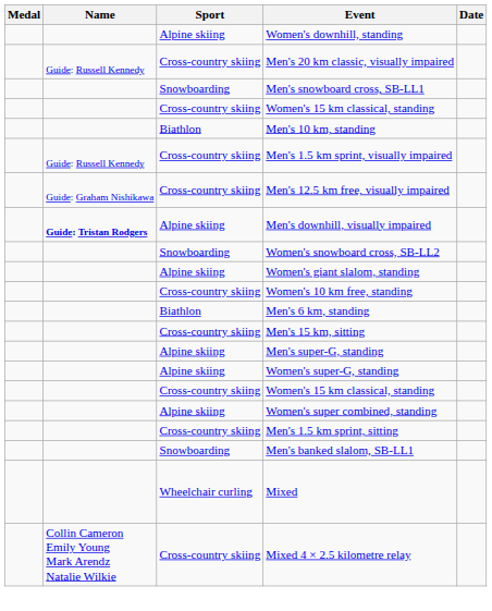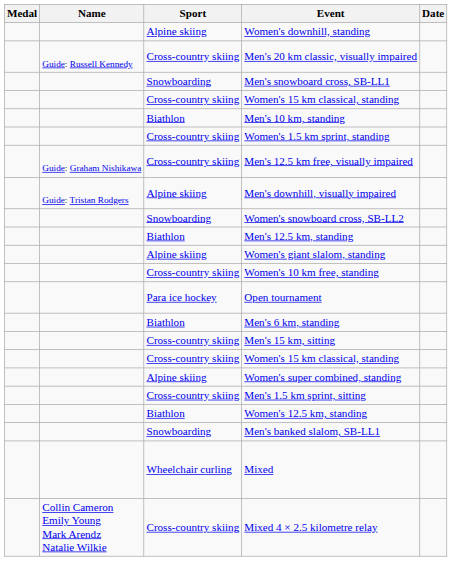- row: Guide: Russell Kennedy | Cross-country skiing | Men's 1.5 km sprint, visually impaired
+ row: Cross-country skiing | Women's 1.5 km sprint, standing
Men's downhill, visually impaired | Name: bold -> normal
+ row: Biathlon | Men's 12.5 km, standing
+ row: Para ice hockey | Open tournament
- row: Alpine skiing | Men's super-G, standing
- row: Alpine skiing | Women's super-G, standing
+ row: Biathlon | Women's 12.5 km, standing
